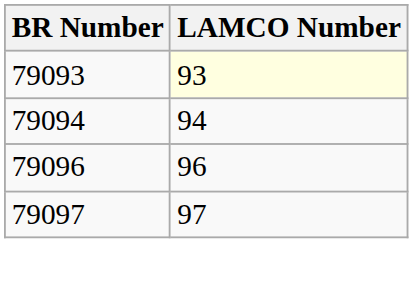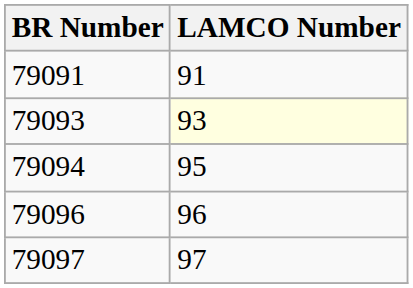+ row: 79091 | 91
79094 | LAMCO Number: 94 -> 95
